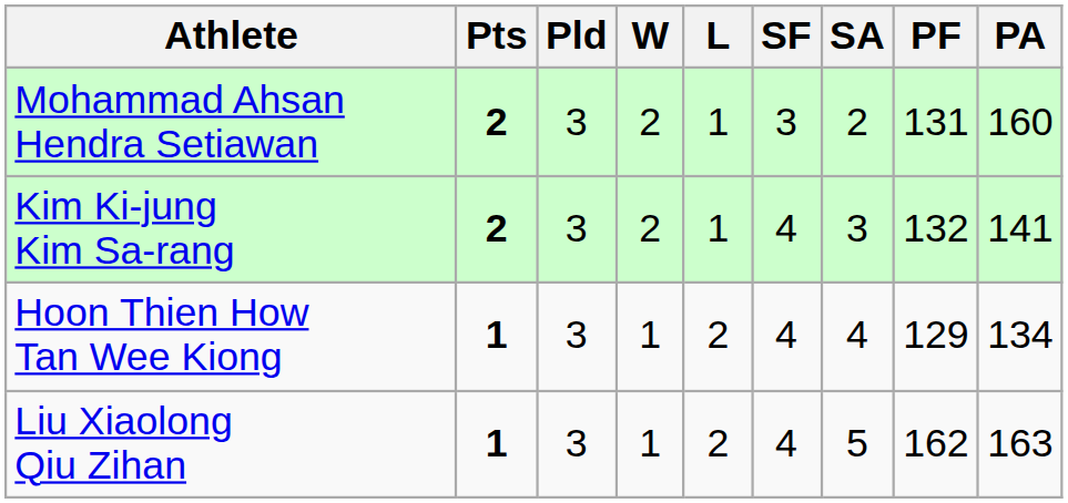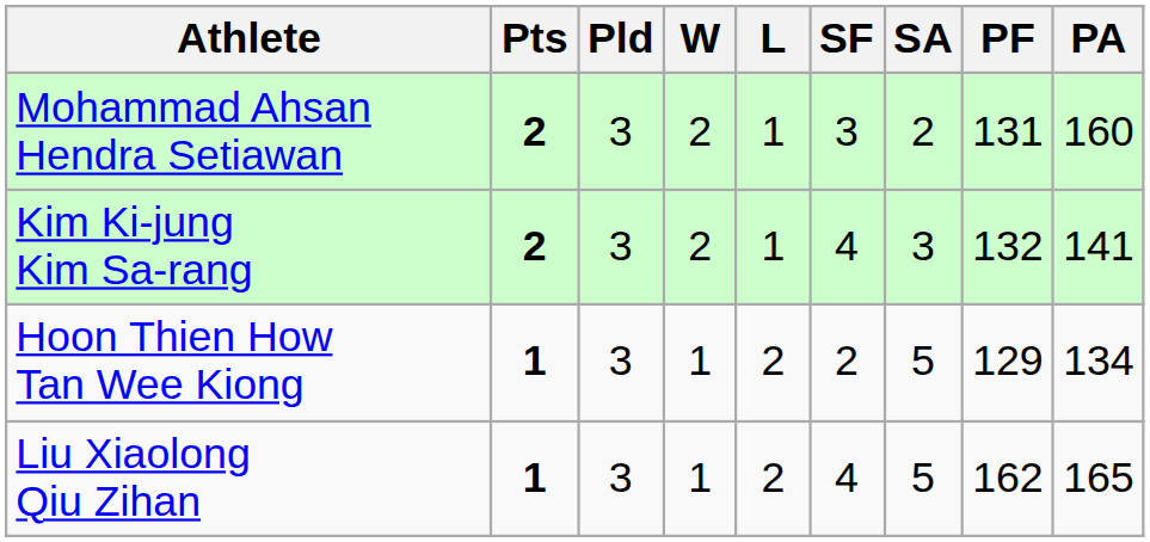Hoon Thien How Tan Wee Kiong | SF: 4 -> 2
Hoon Thien How Tan Wee Kiong | SA: 4 -> 5
Liu Xiaolong Qiu Zihan | PA: 163 -> 165
